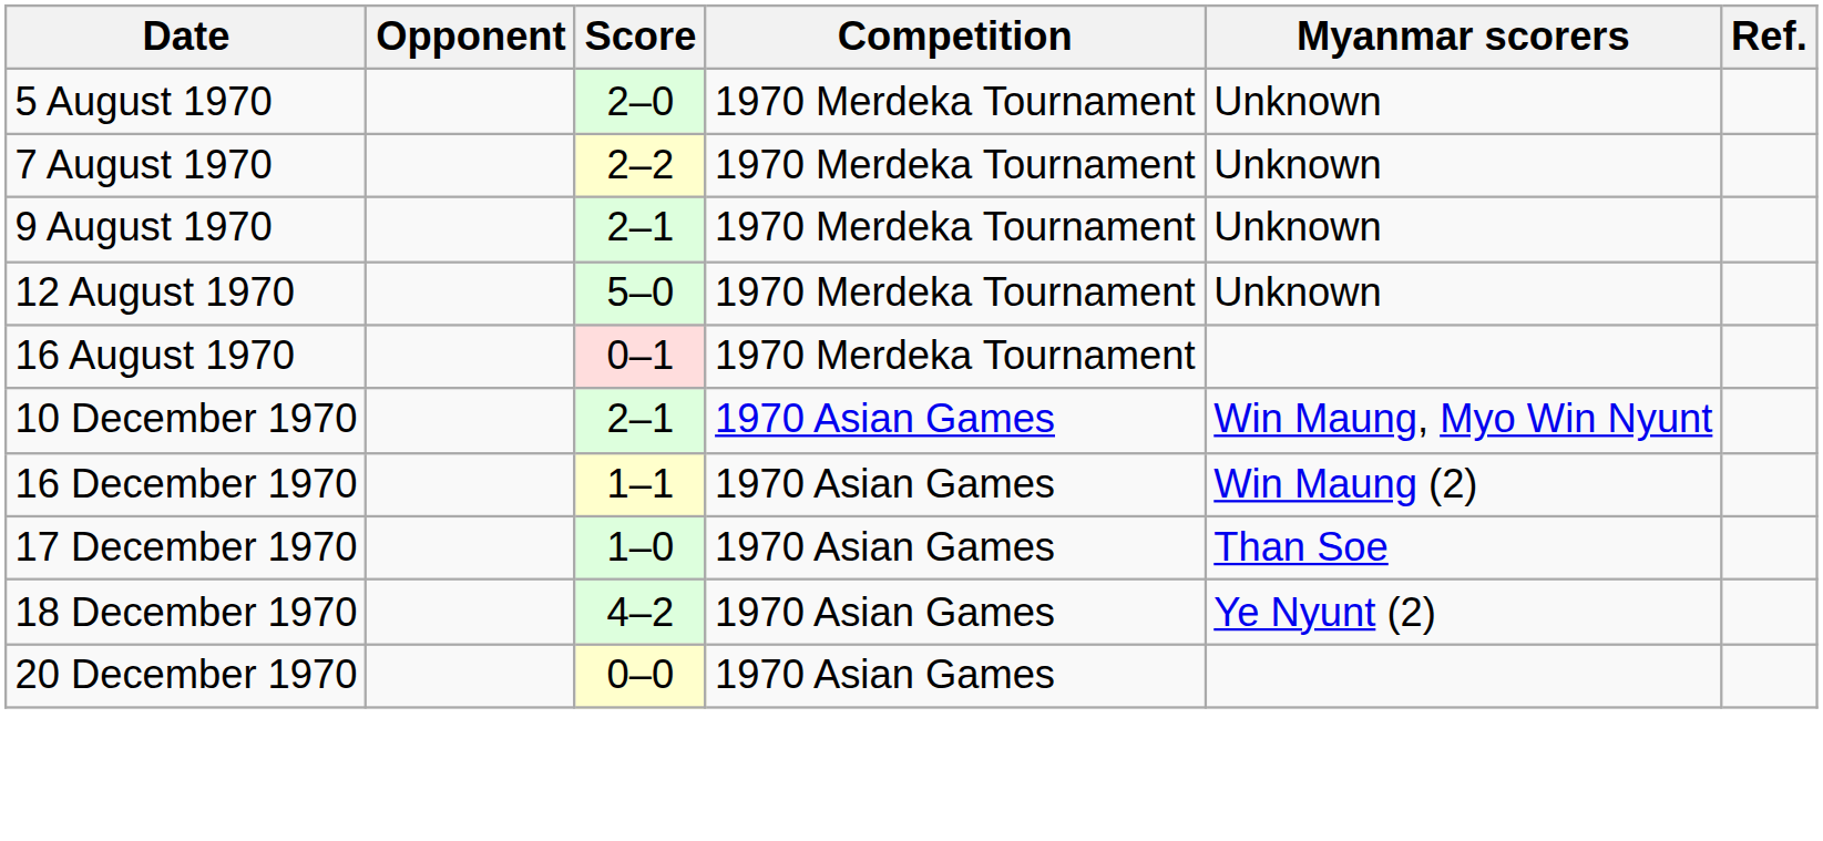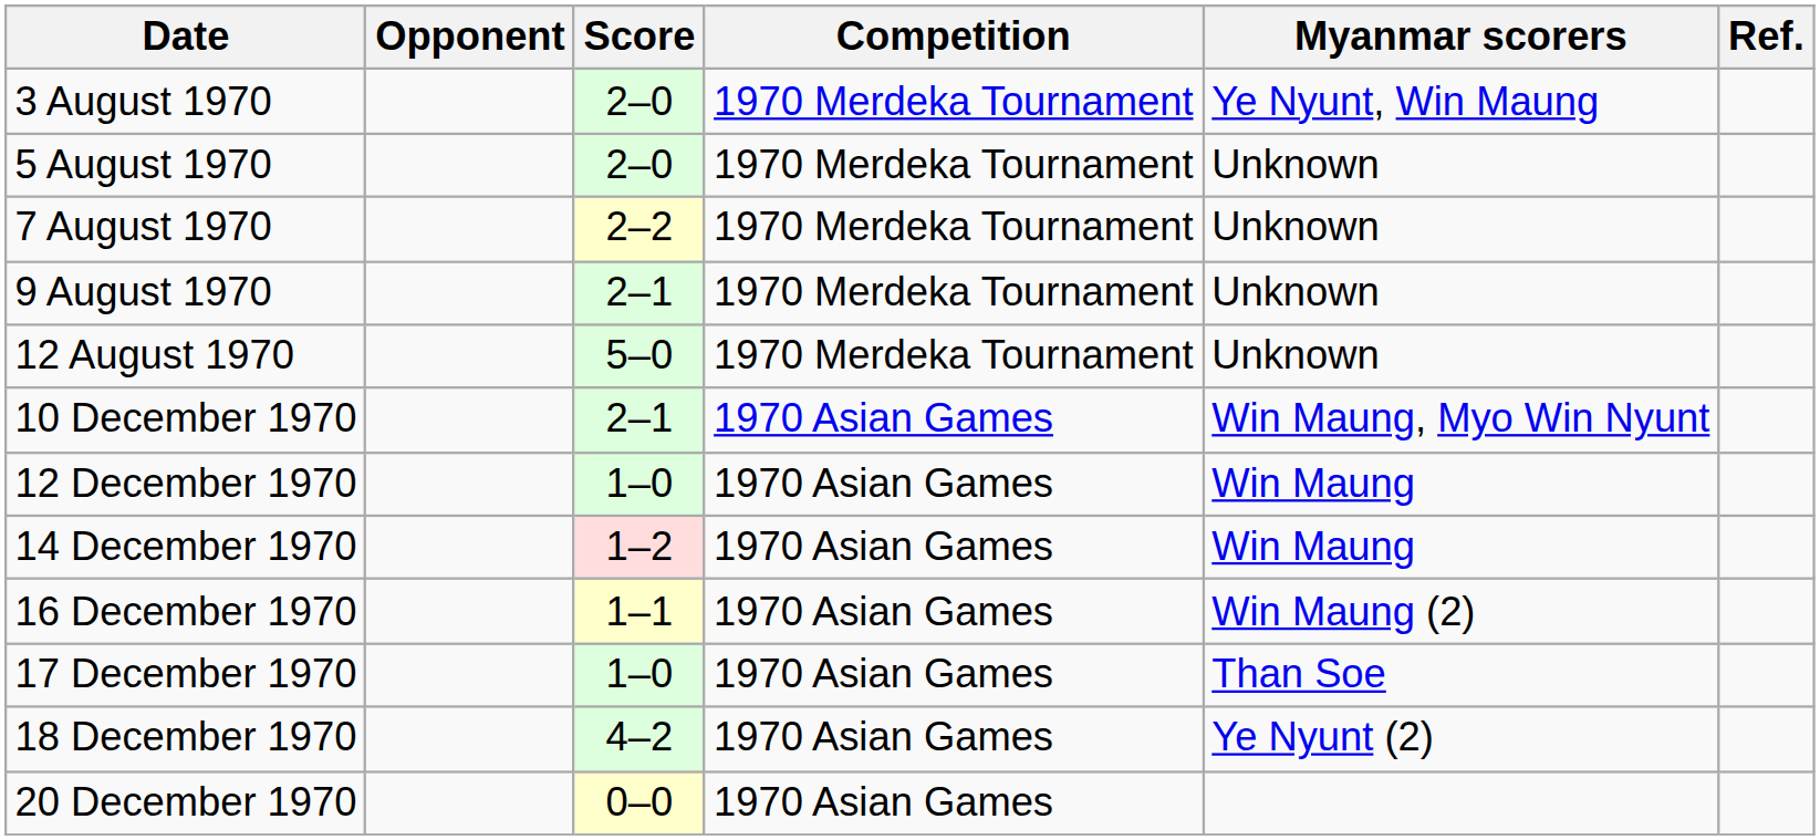+ row: 3 August 1970 | 2–0 | 1970 Merdeka Tournament | Ye Nyunt, Win Maung
- row: 16 August 1970 | 0–1 | 1970 Merdeka Tournament
+ row: 12 December 1970 | 1–0 | 1970 Asian Games | Win Maung
+ row: 14 December 1970 | 1–2 | 1970 Asian Games | Win Maung
